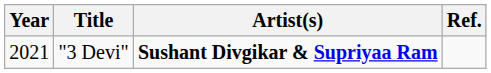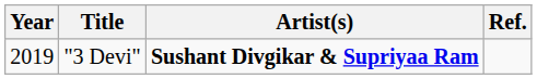"3 Devi" | Year: 2021 -> 2019
